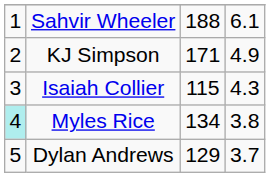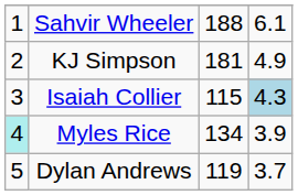KJ Simpson | column 3: 171 -> 181
Isaiah Collier | column 4: no background -> lightblue background
Myles Rice | column 4: 3.8 -> 3.9
Dylan Andrews | column 3: 129 -> 119
